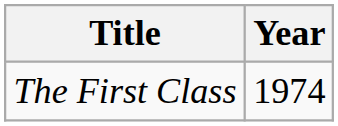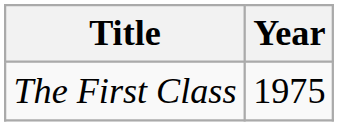The First Class | Year: 1974 -> 1975
